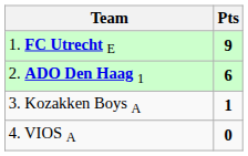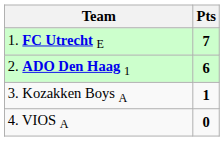1. FC Utrecht E | Pts: 9 -> 7
